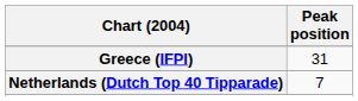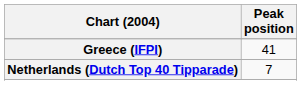Greece (IFPI) | Peak position: 31 -> 41
